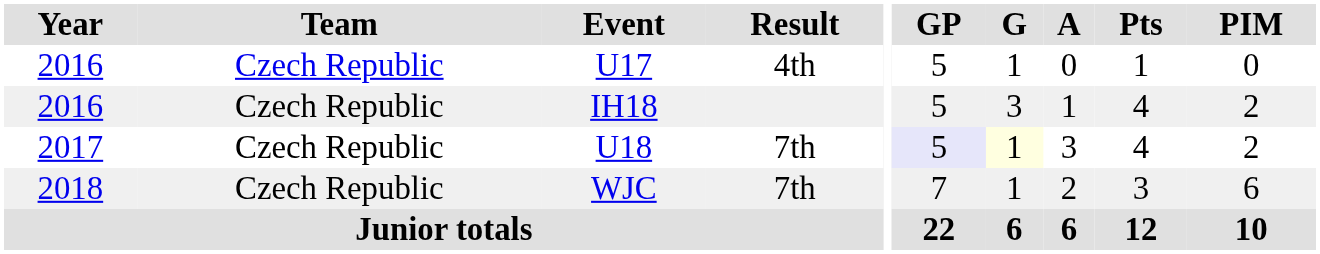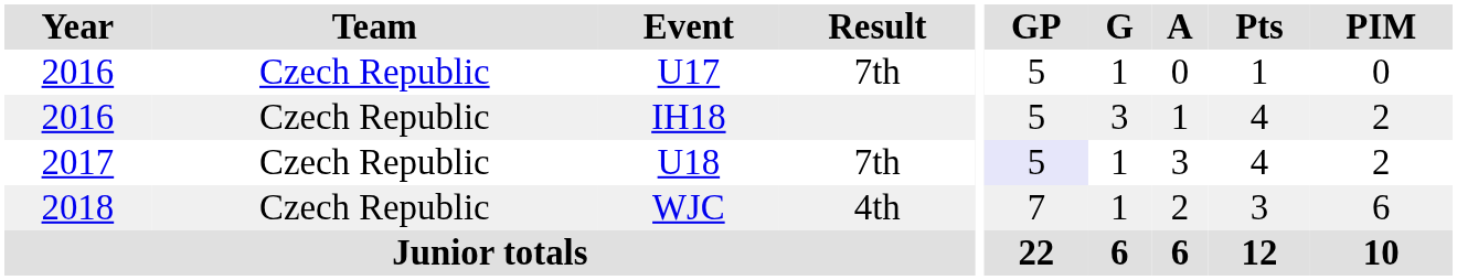U17 | Result: 4th -> 7th
U18 | G: lightyellow background -> no background
WJC | Result: 7th -> 4th
